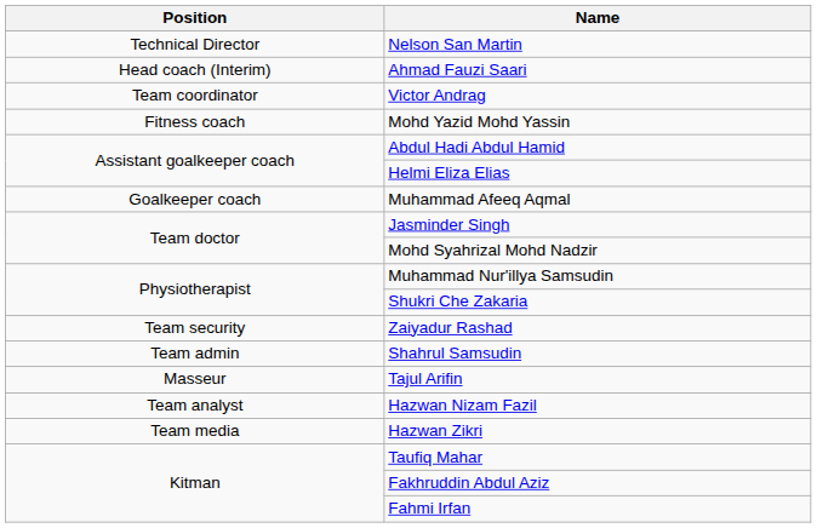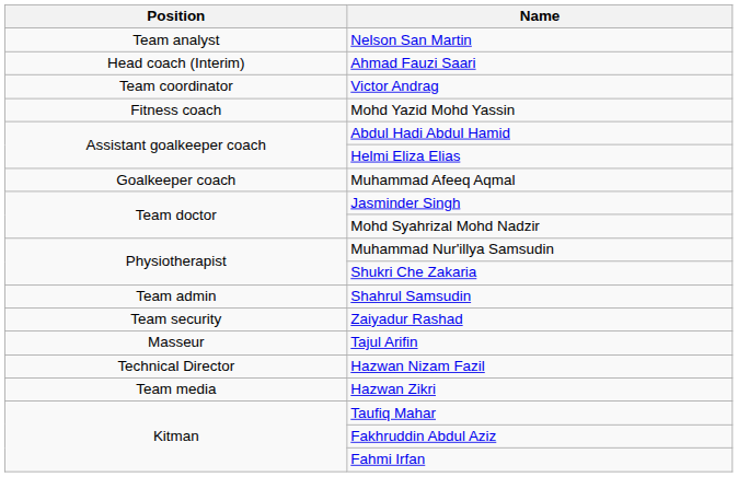Nelson San Martin | Position: Technical Director -> Team analyst
rows swapped: Shahrul Samsudin <-> Zaiyadur Rashad
Hazwan Nizam Fazil | Position: Team analyst -> Technical Director
